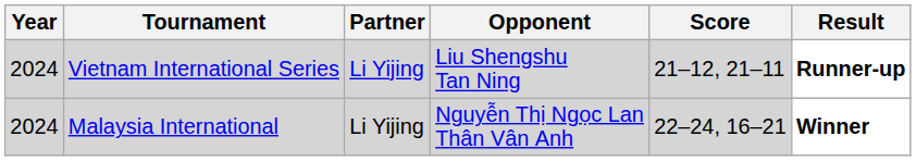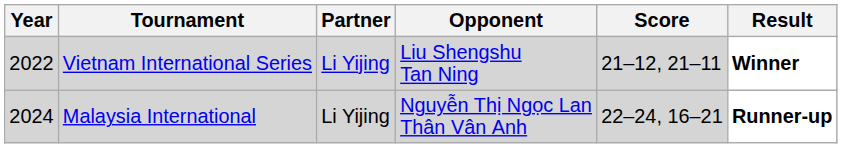Vietnam International Series | Year: 2024 -> 2022
Vietnam International Series | Result: Runner-up -> Winner
Malaysia International | Result: Winner -> Runner-up
